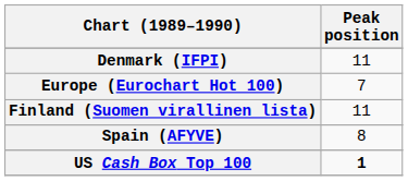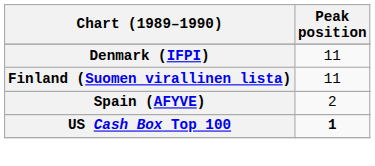- row: Europe (Eurochart Hot 100) | 7
Spain (AFYVE) | Peak position: 8 -> 2
